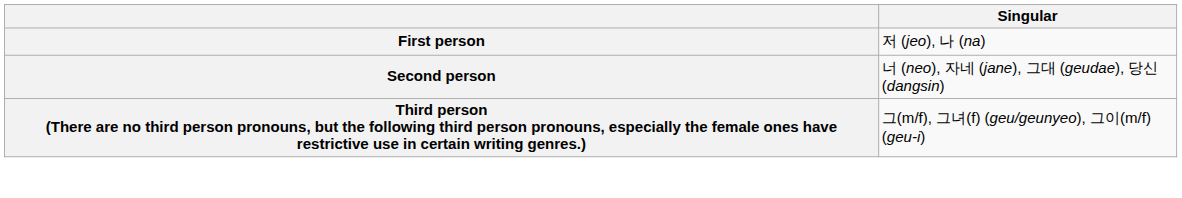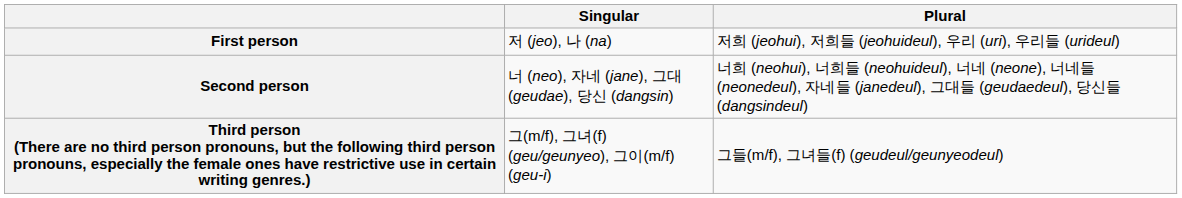+ column: Plural | 저희 (jeohui), 저희들 (jeohuideul), 우리 (uri), 우리들 (urideul) | 너희 (neohui), 너희들 (neohuideul), 너네 (neone), 너네들 (neonedeul), 자네들 (janedeul), 그대들 (geudaedeul), 당신들 (dangsindeul) | 그들(m/f), 그녀들(f) (geudeul/geunyeodeul)
